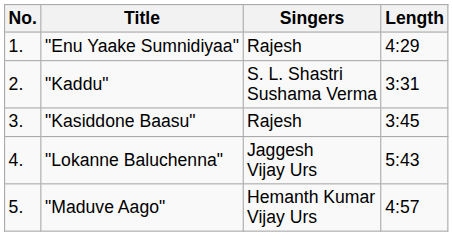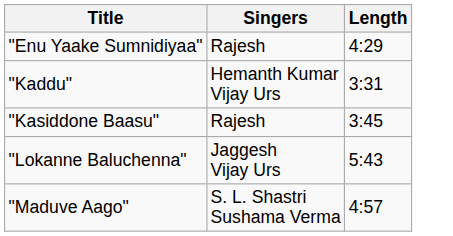- column: No. | 1. | 2. | 3. | 4. | 5.
"Kaddu" | Singers: S. L. Shastri Sushama Verma -> Hemanth Kumar Vijay Urs
"Maduve Aago" | Singers: Hemanth Kumar Vijay Urs -> S. L. Shastri Sushama Verma
